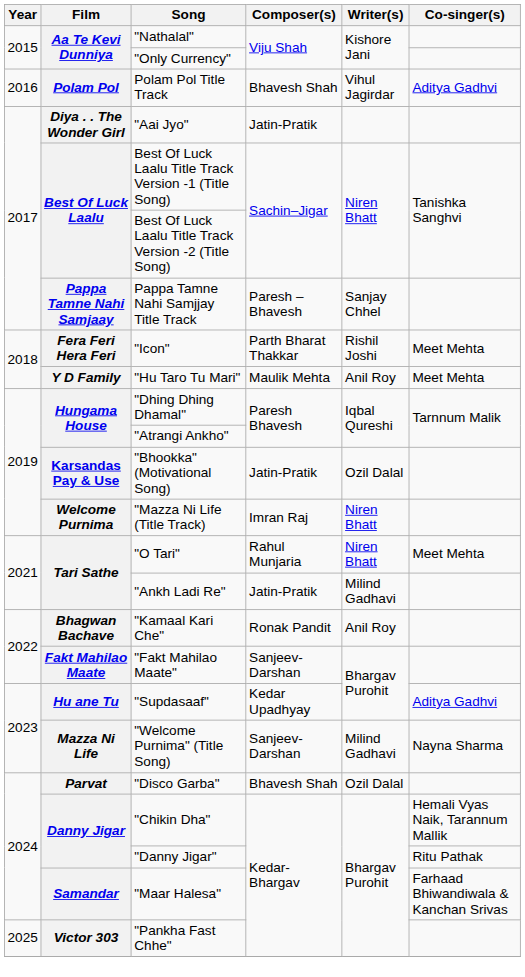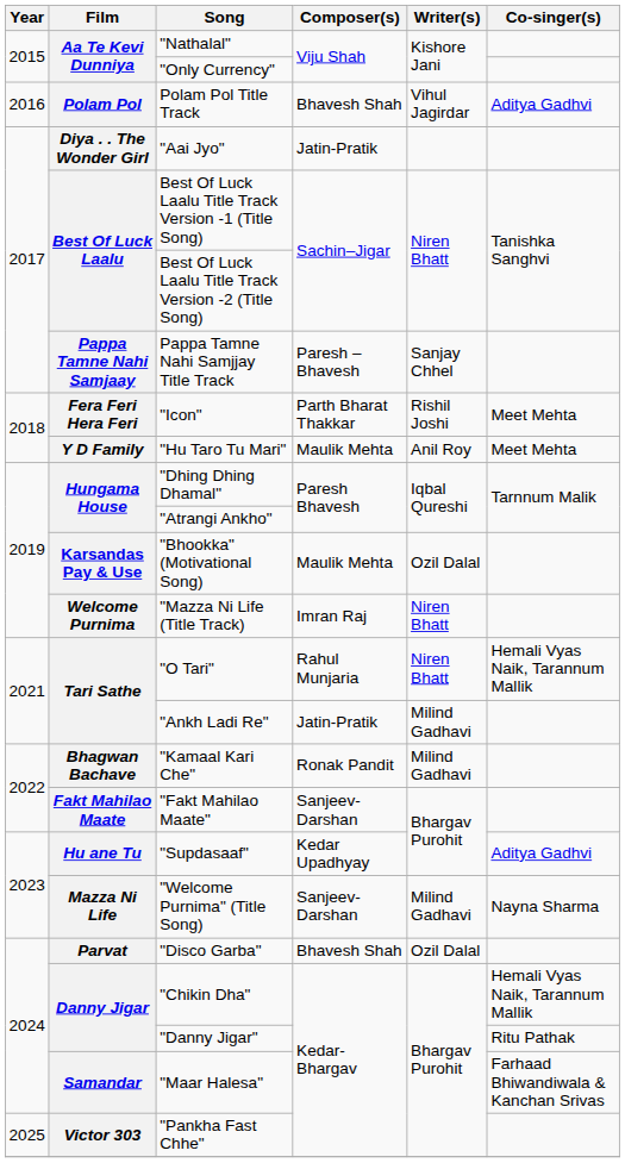"Bhookka" (Motivational Song) | Composer(s): Jatin-Pratik -> Maulik Mehta
"O Tari" | Co-singer(s): Meet Mehta -> Hemali Vyas Naik, Tarannum Mallik
"Kamaal Kari Che" | Writer(s): Anil Roy -> Milind Gadhavi
